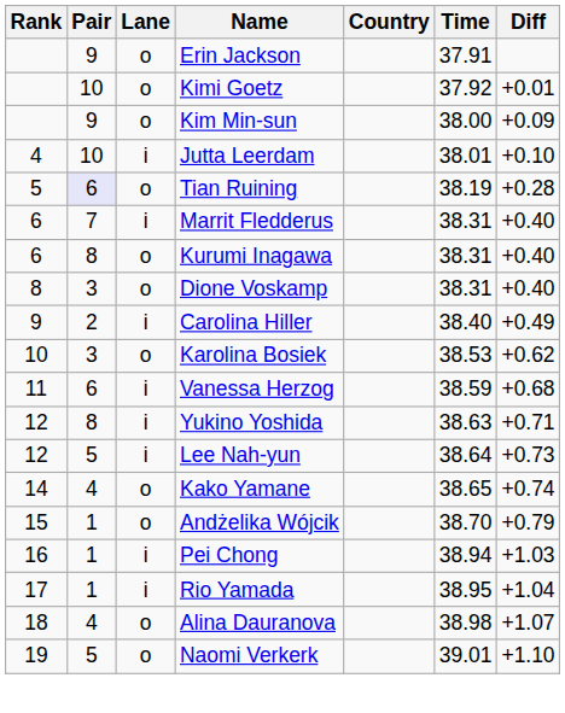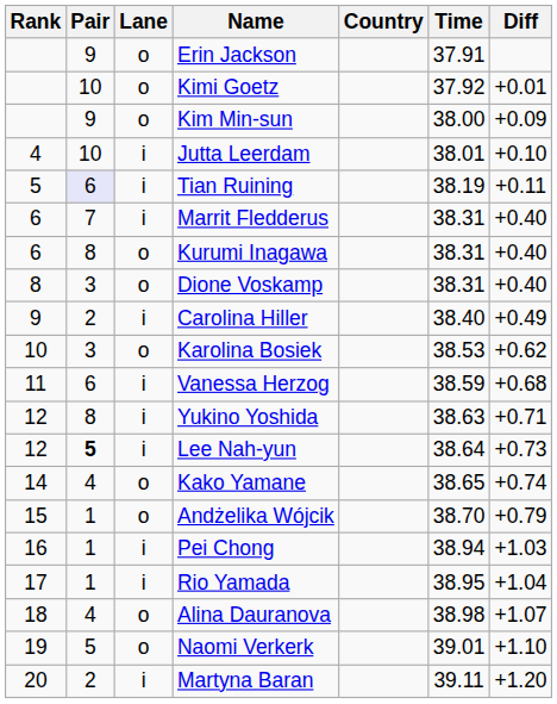Tian Ruining | Lane: o -> i
Tian Ruining | Diff: +0.28 -> +0.11
Lee Nah-yun | Pair: normal -> bold
+ row: 20 | 2 | i | Martyna Baran | 39.11 | +1.20
